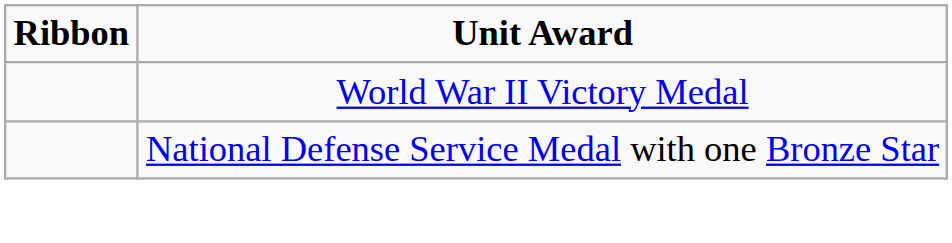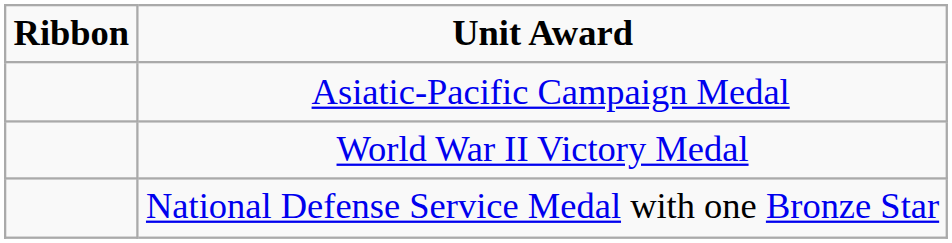+ row: Asiatic-Pacific Campaign Medal
